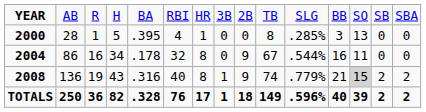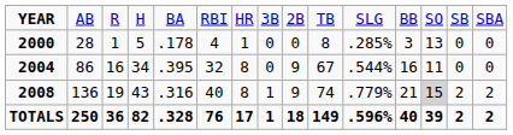2000 | column 5: .395 -> .178
2004 | column 5: .178 -> .395
